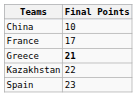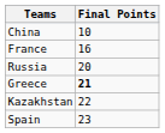France | Final Points: 17 -> 16
+ row: Russia | 20
